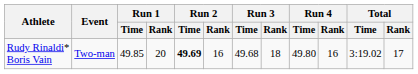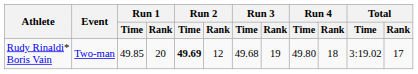Rudy Rinaldi* Boris Vain | Run 2 / Rank: 16 -> 12
Rudy Rinaldi* Boris Vain | Run 3 / Rank: 18 -> 19
Rudy Rinaldi* Boris Vain | Run 4 / Rank: 16 -> 18
